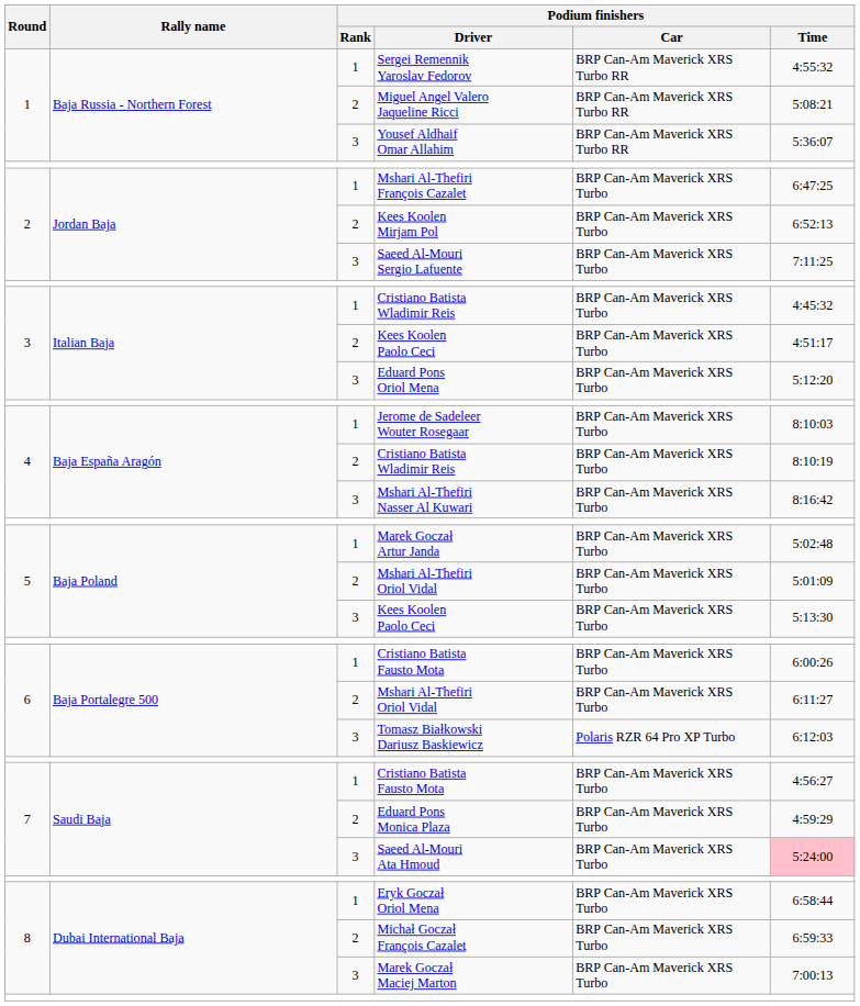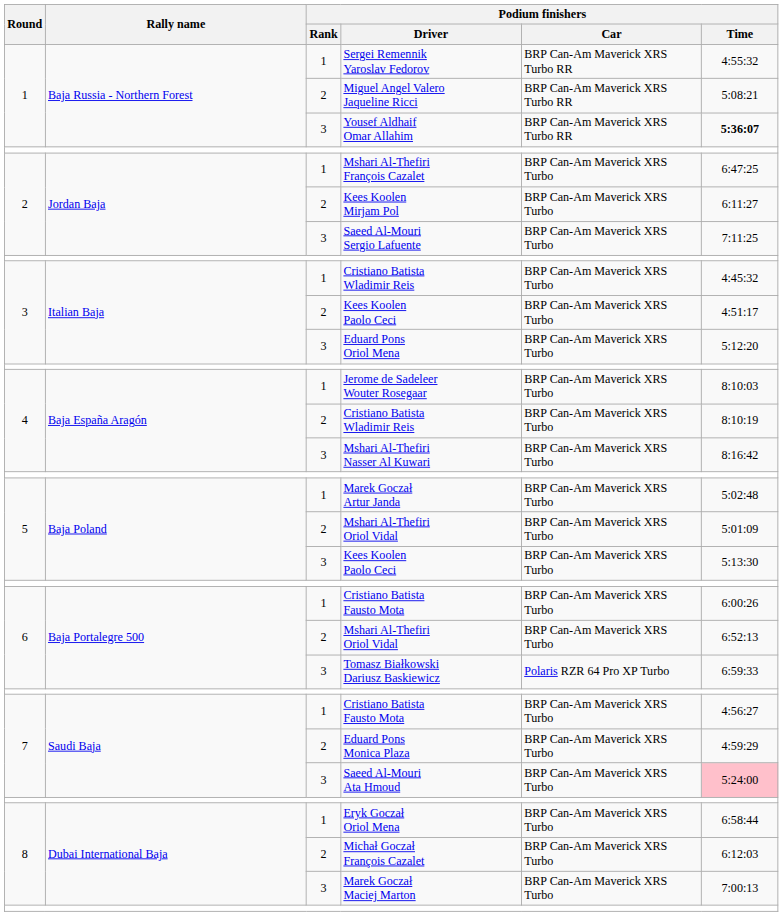Yousef Aldhaif Omar Allahim | Podium finishers / Time: normal -> bold
Kees Koolen Mirjam Pol | Podium finishers / Time: 6:52:13 -> 6:11:27
6 / Mshari Al-Thefiri Oriol Vidal | Podium finishers / Time: 6:11:27 -> 6:52:13
Tomasz Białkowski Dariusz Baskiewicz | Podium finishers / Time: 6:12:03 -> 6:59:33
Michał Goczał François Cazalet | Podium finishers / Time: 6:59:33 -> 6:12:03
